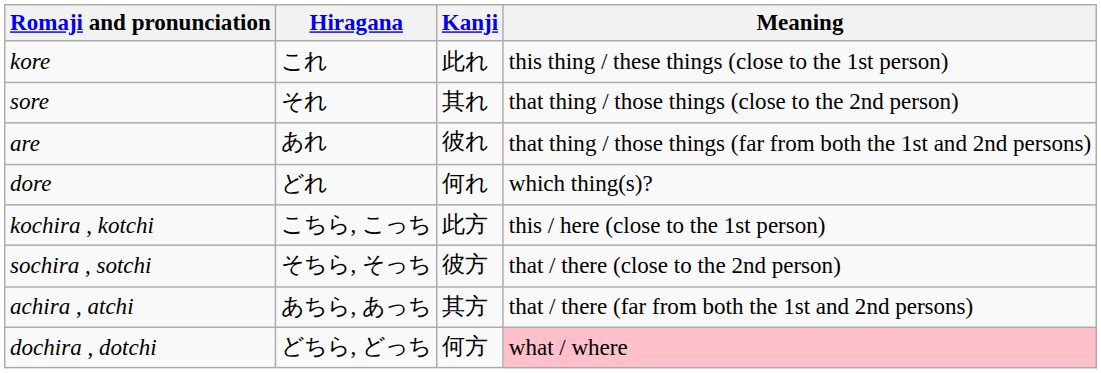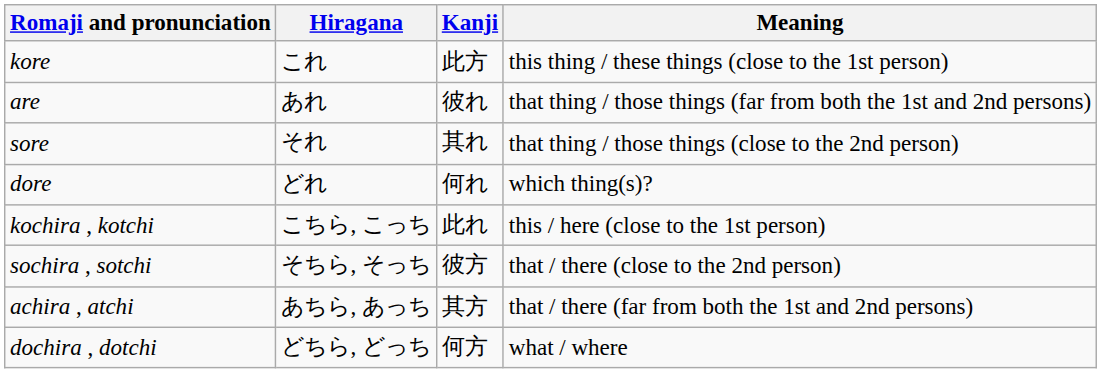kore | Kanji: 此れ -> 此方
rows swapped: sore <-> are
kochira , kotchi | Kanji: 此方 -> 此れ
dochira , dotchi | Meaning: pink background -> no background
